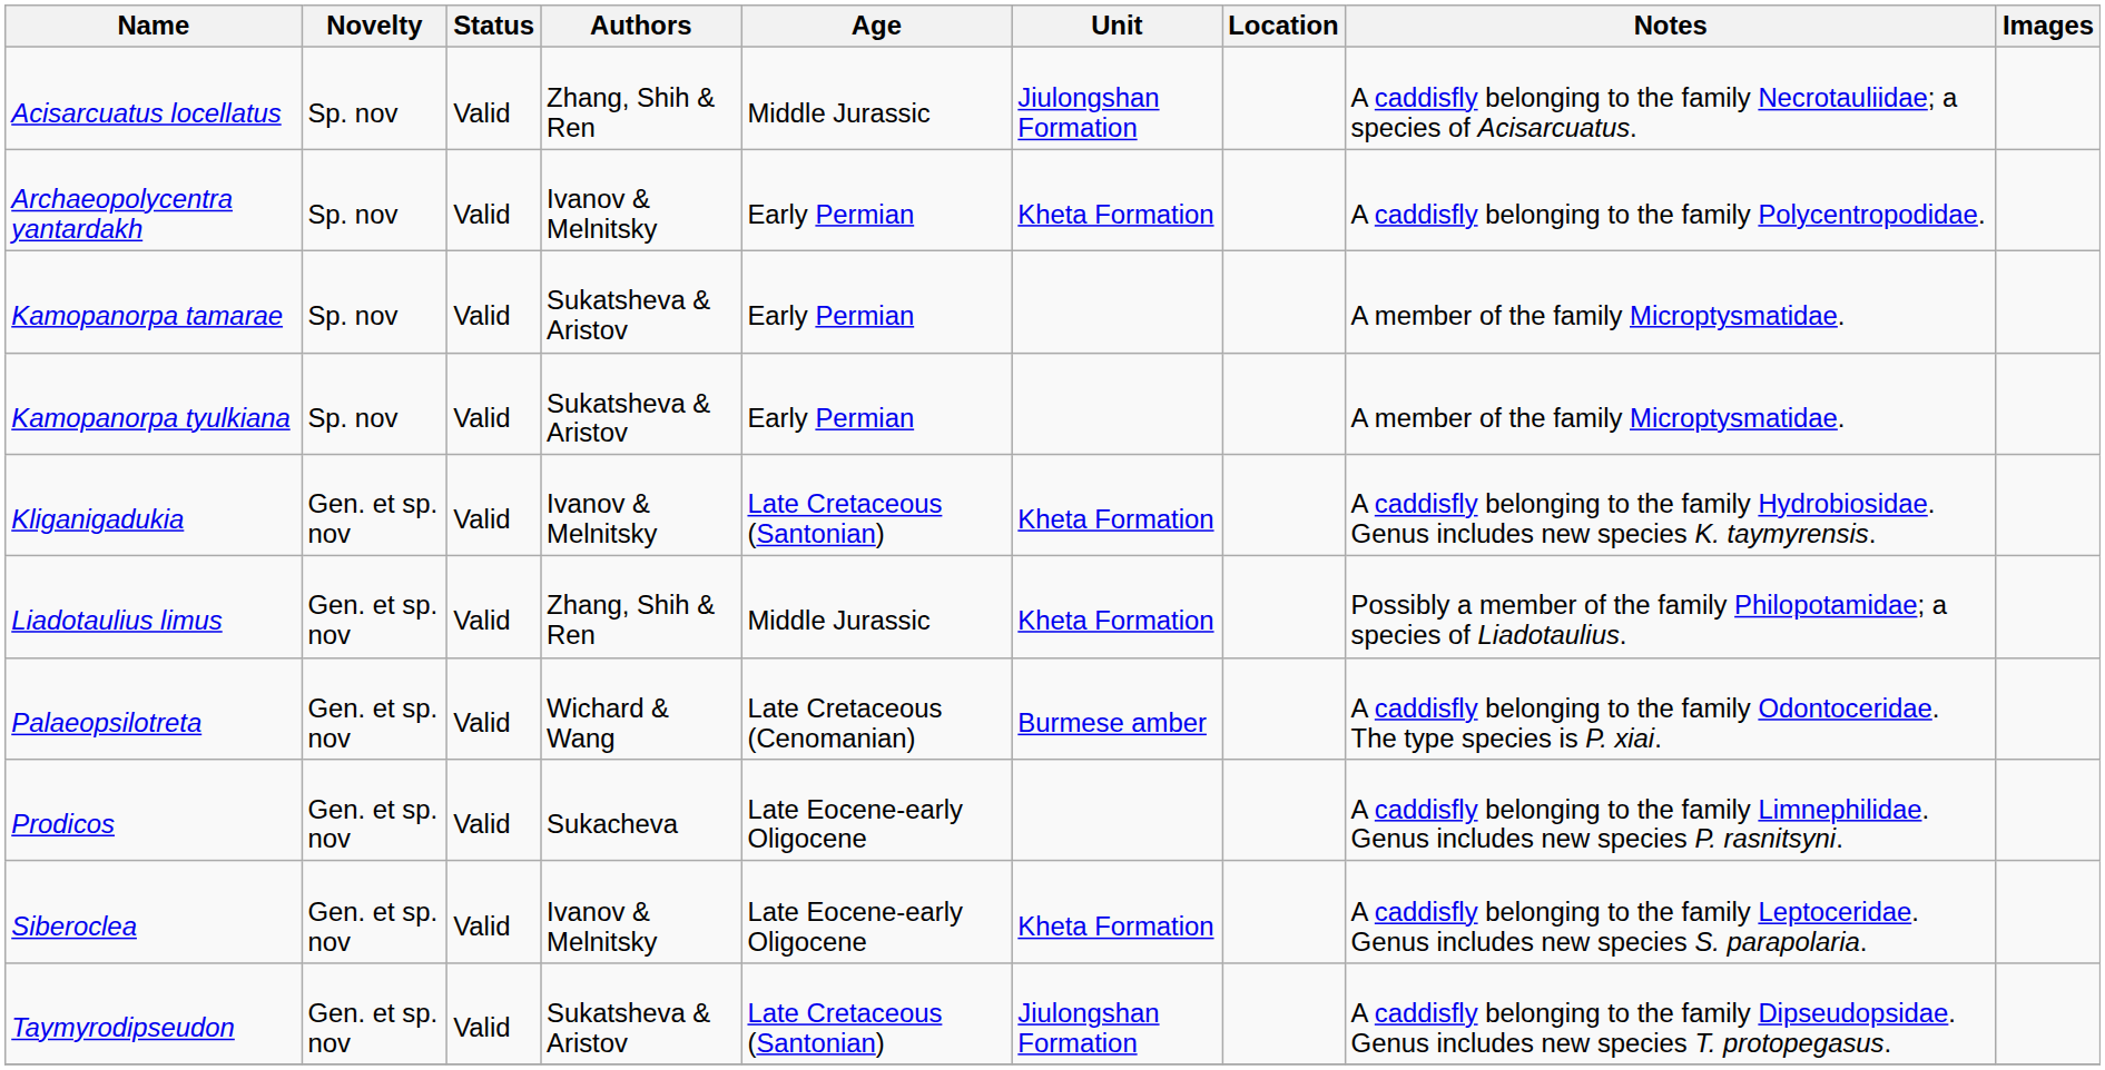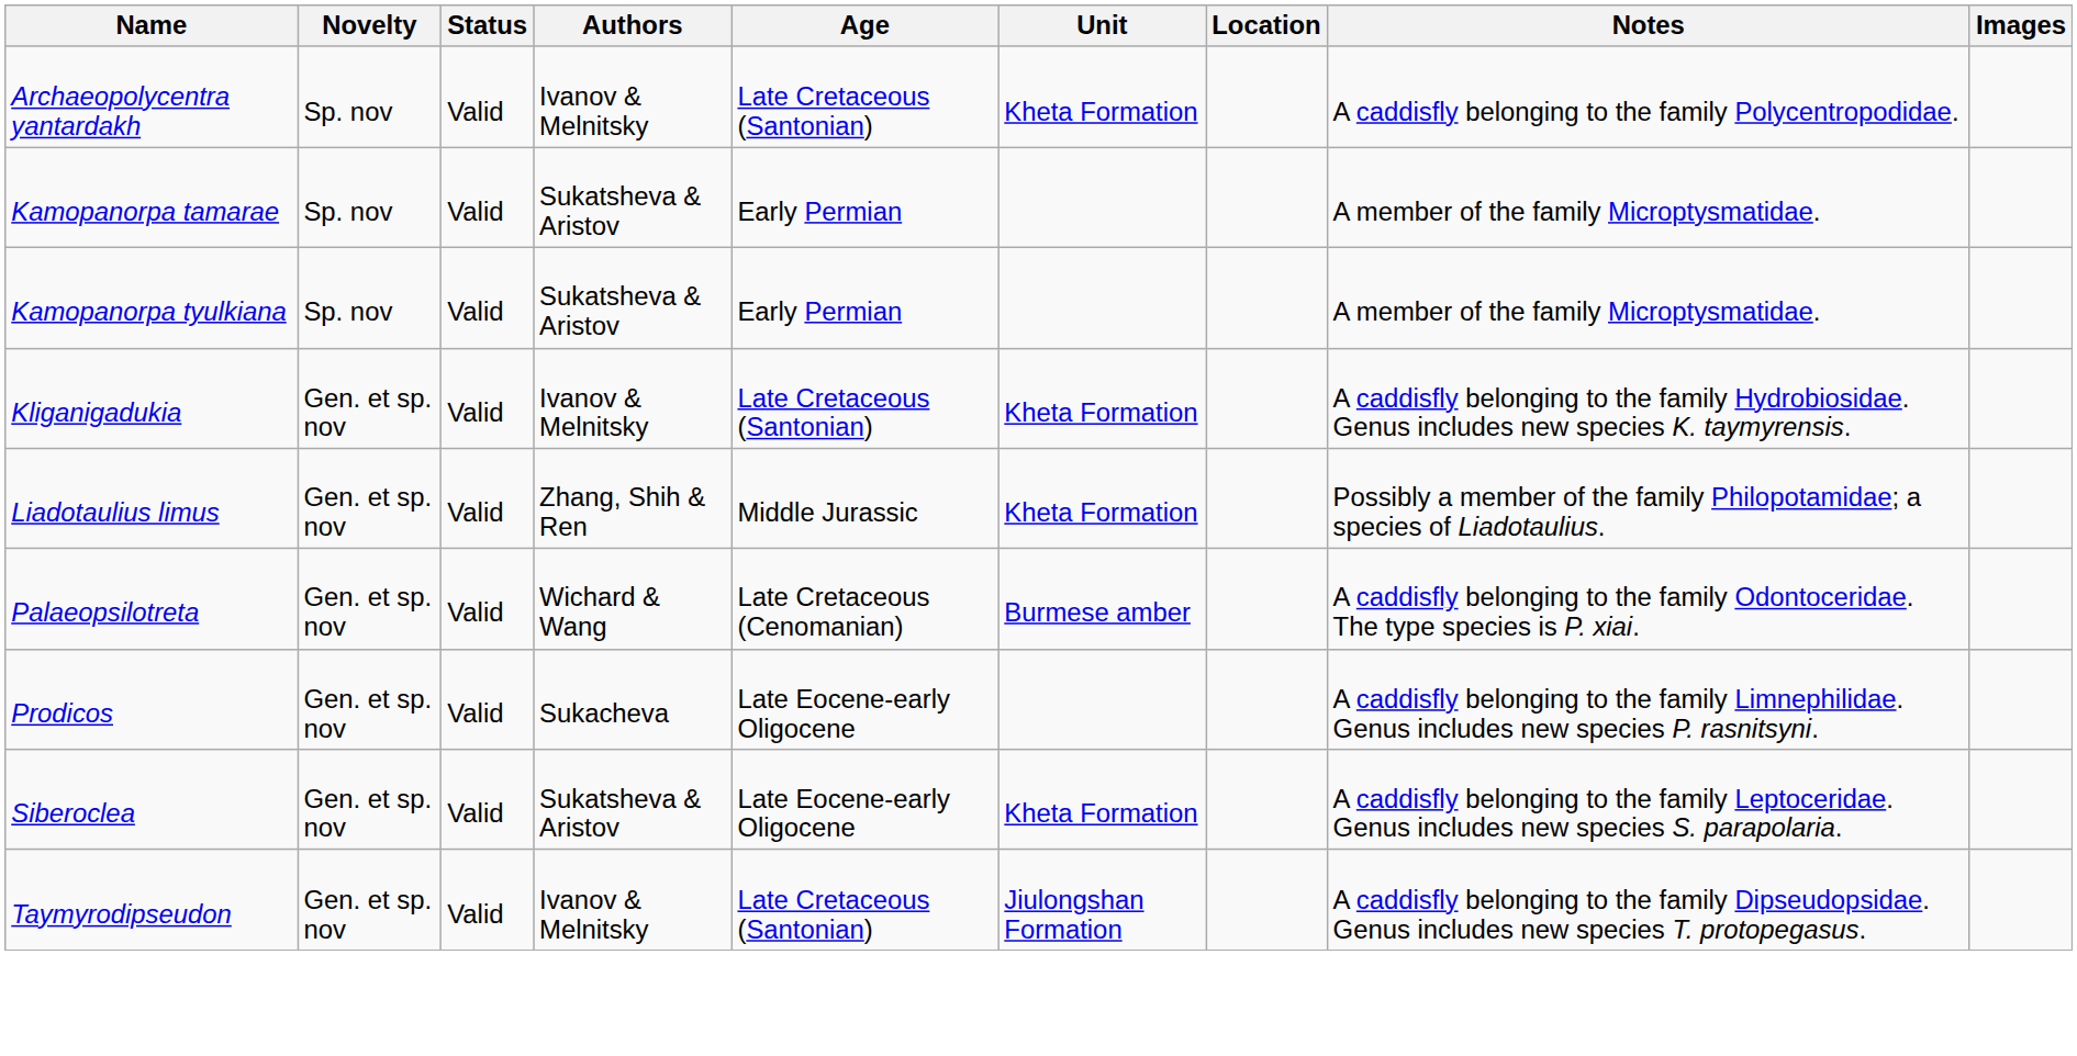- row: Acisarcuatus locellatus | Sp. nov | Valid | Zhang, Shih & Ren | Middle Jurassic | Jiulongshan Formation | A caddisfly belonging to the family Necrotauliidae; a species of Acisarcuatus.
Archaeopolycentra yantardakh | Age: Early Permian -> Late Cretaceous (Santonian)
Siberoclea | Authors: Ivanov & Melnitsky -> Sukatsheva & Aristov
Taymyrodipseudon | Authors: Sukatsheva & Aristov -> Ivanov & Melnitsky
